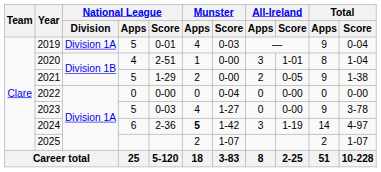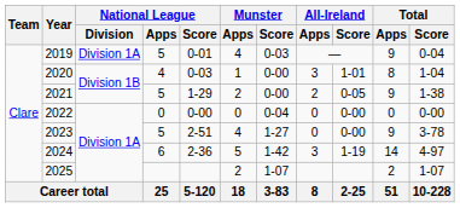2020 | National League / Score: 2-51 -> 0-03
2023 | National League / Score: 0-03 -> 2-51
2024 | Munster / Apps: bold -> normal
